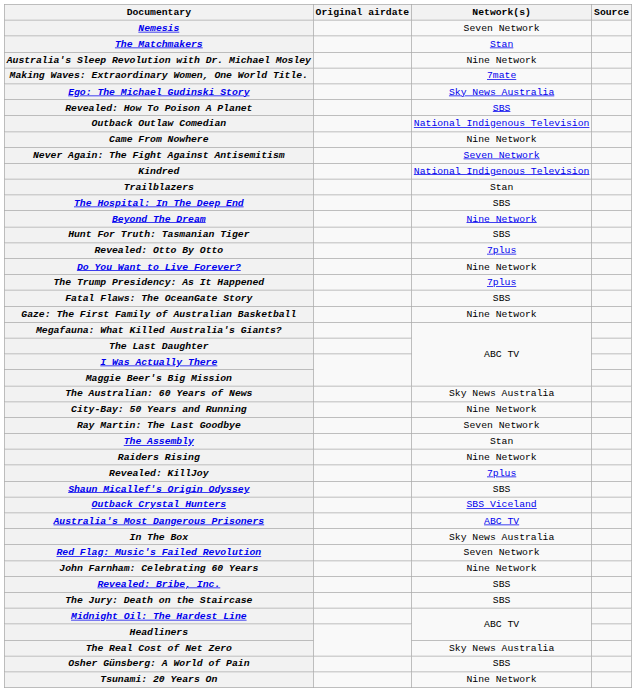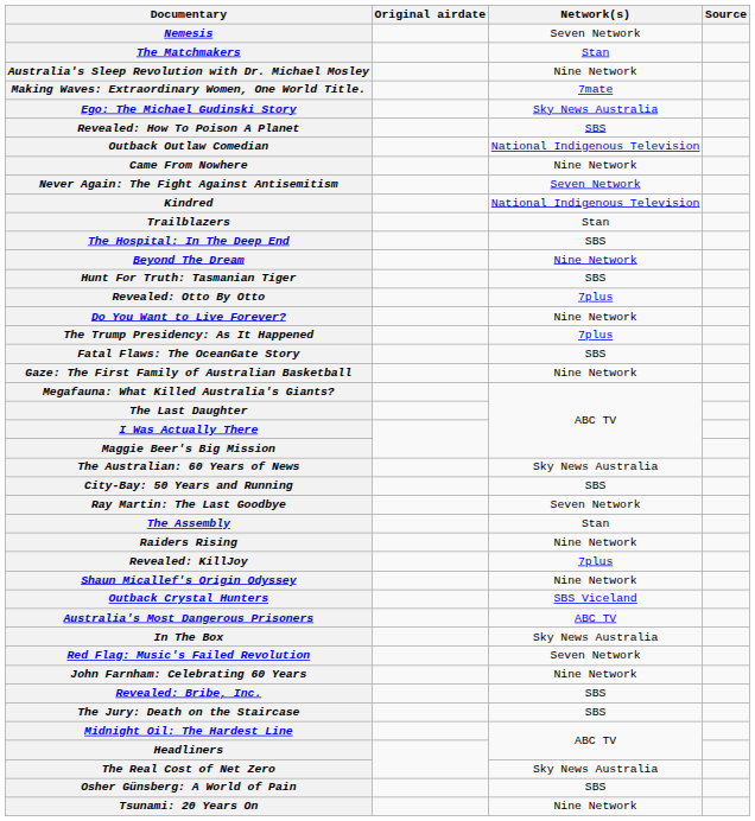City-Bay: 50 Years and Running | Network(s): Nine Network -> SBS
Shaun Micallef's Origin Odyssey | Network(s): SBS -> Nine Network
